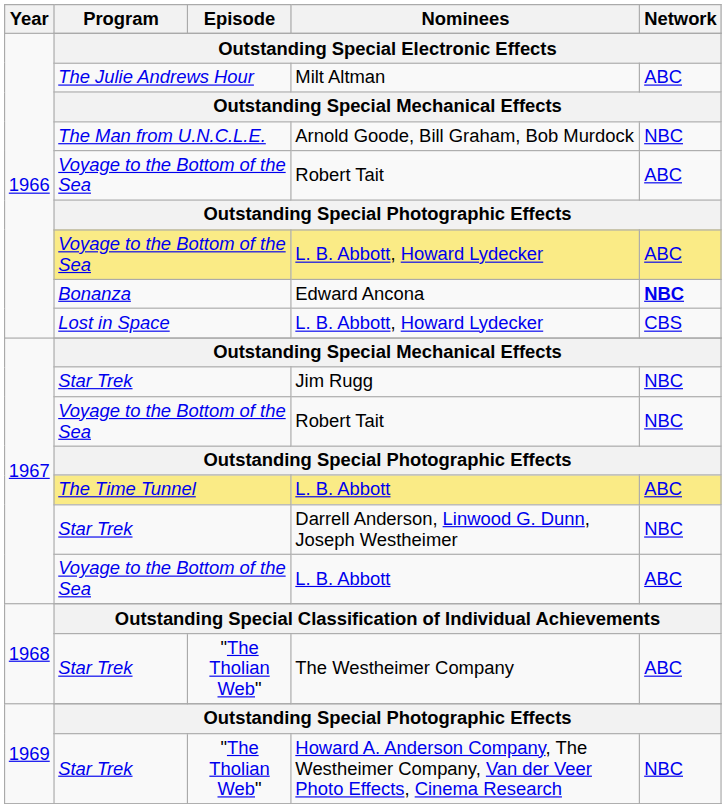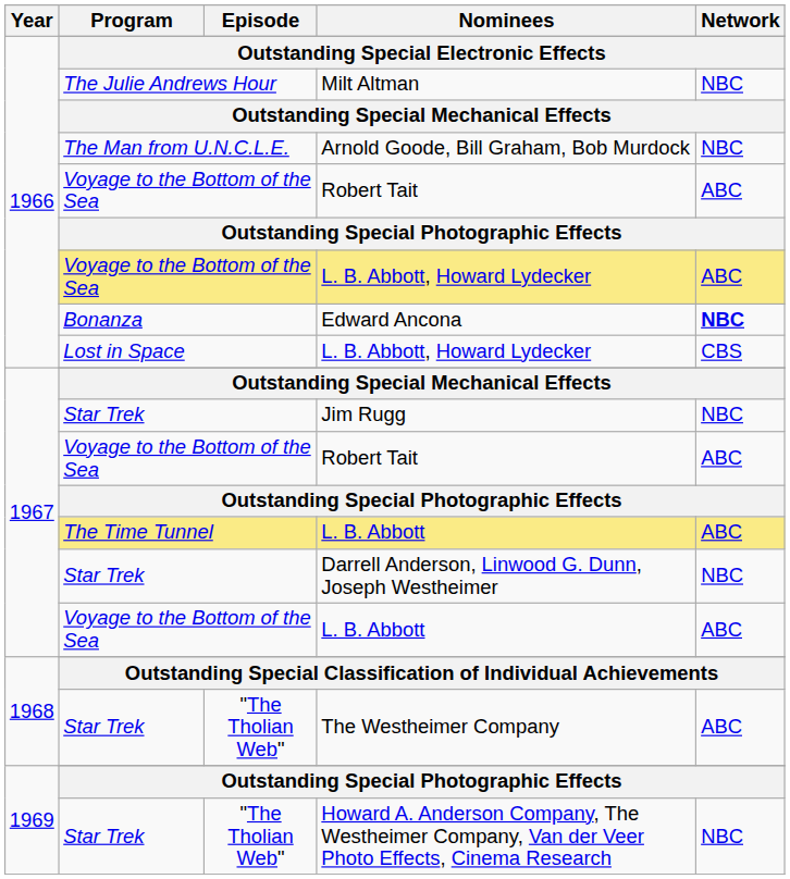Milt Altman | Network: ABC -> NBC
1967 / Robert Tait | Network: NBC -> ABC
